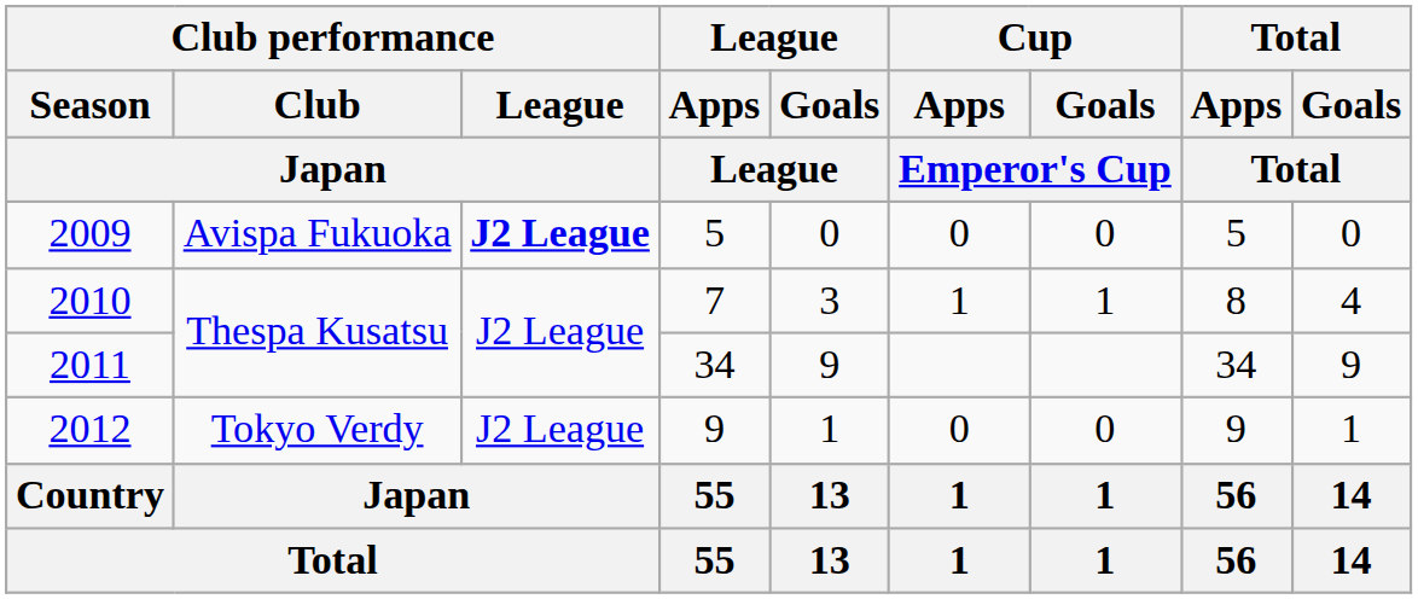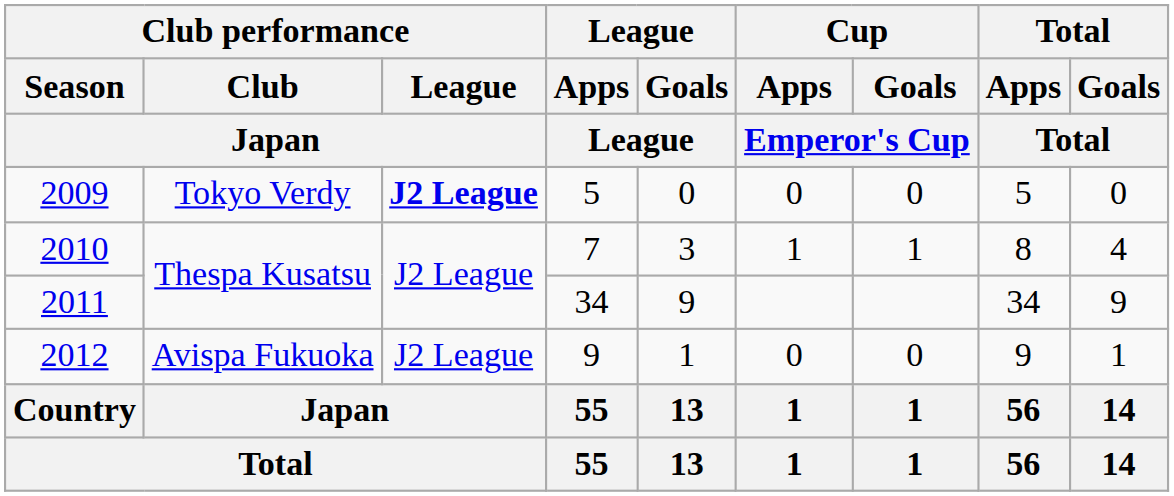2009 | Club performance / Club / Japan: Avispa Fukuoka -> Tokyo Verdy
2012 | Club performance / Club / Japan: Tokyo Verdy -> Avispa Fukuoka
